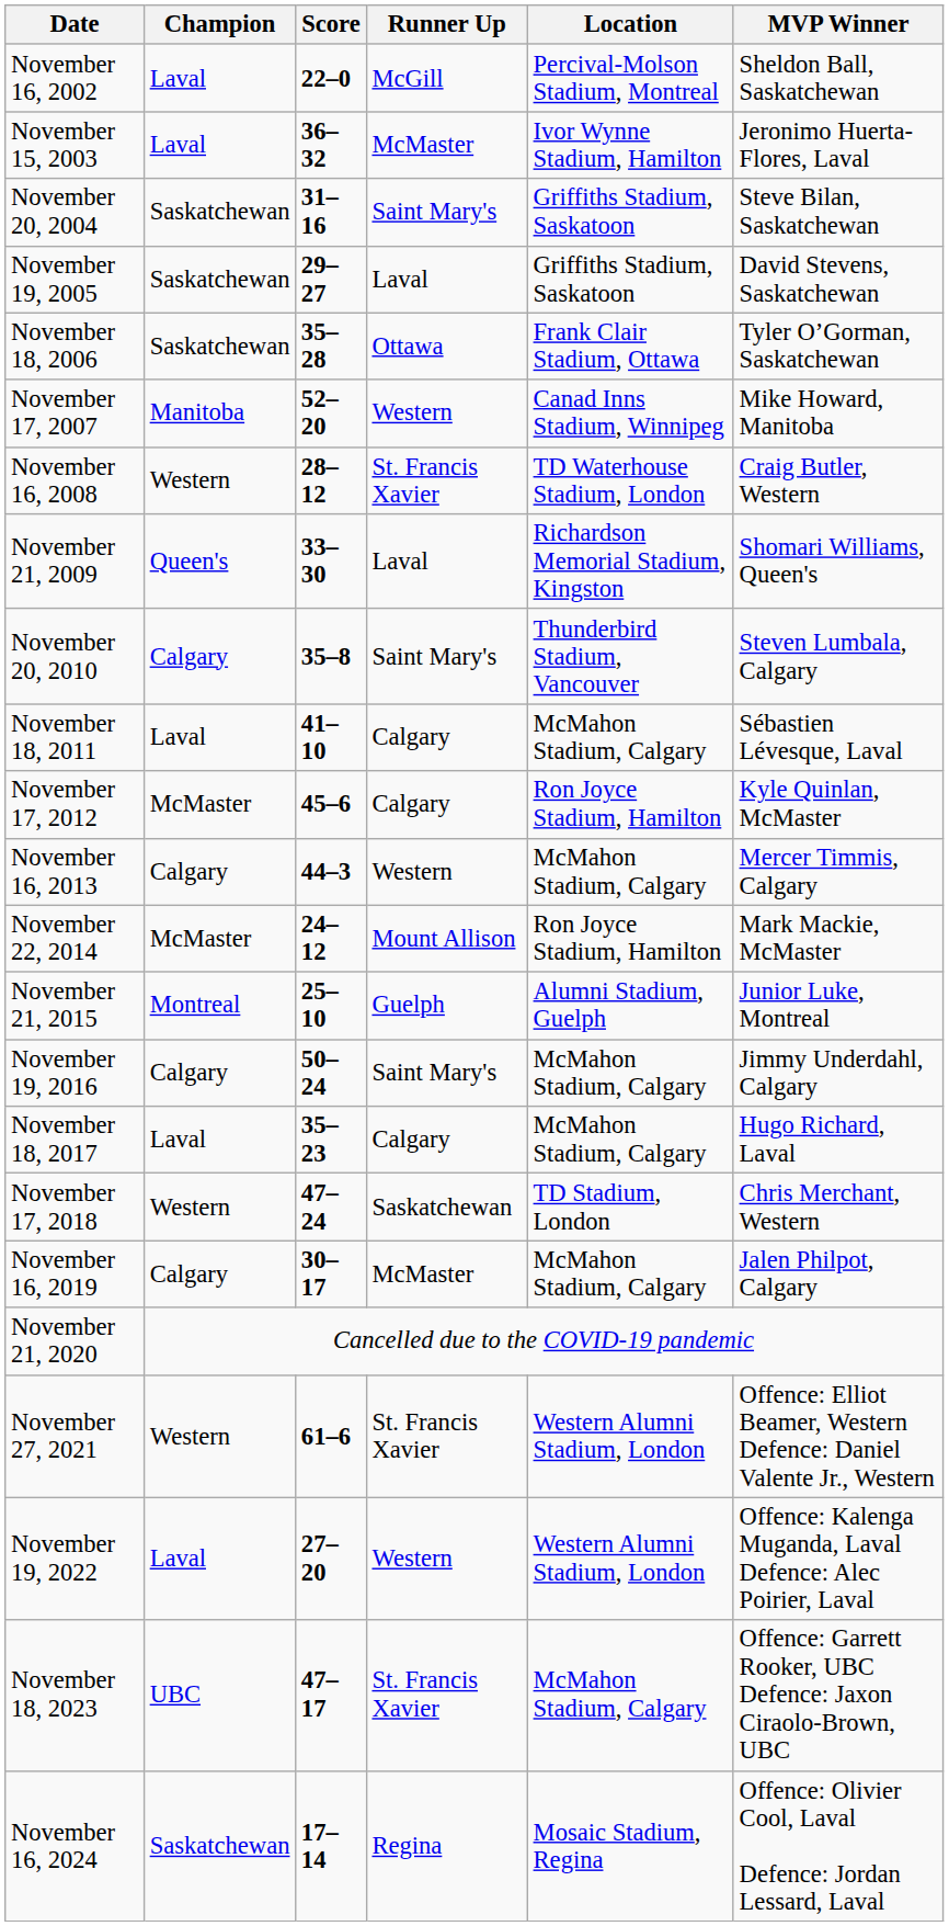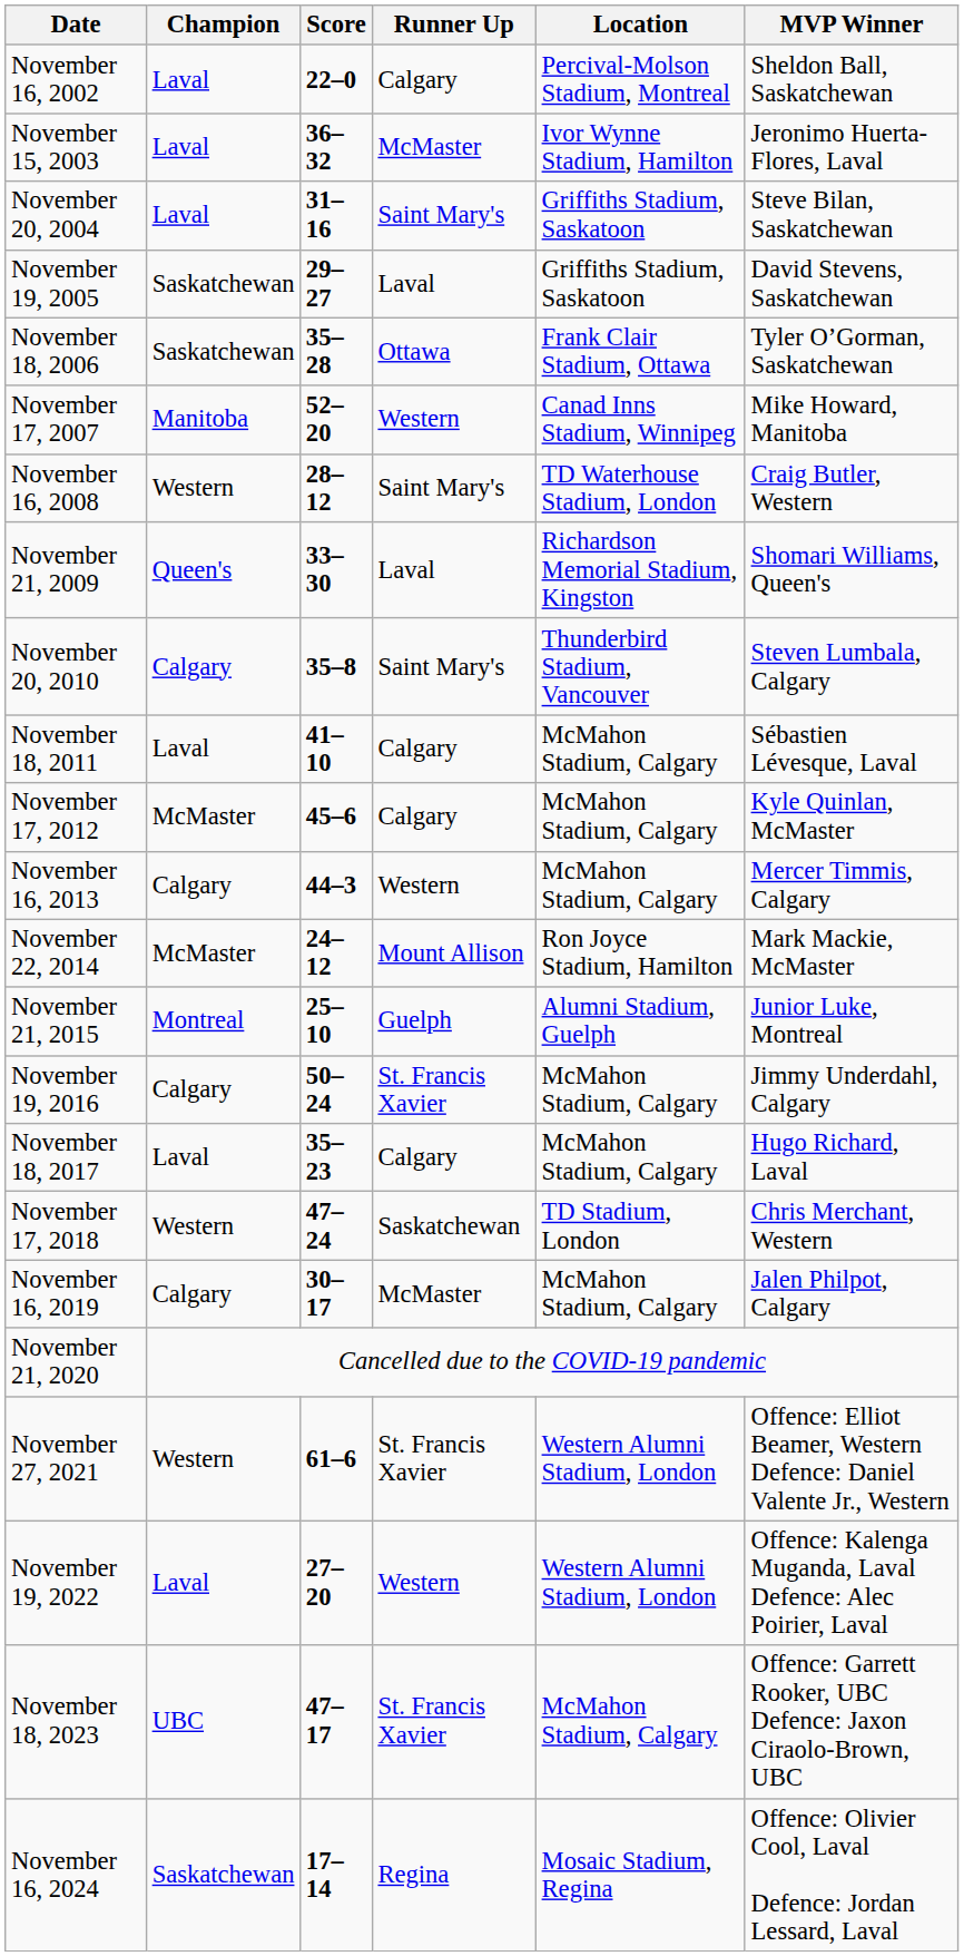November 16, 2002 | Runner Up: McGill -> Calgary
November 20, 2004 | Champion: Saskatchewan -> Laval
November 16, 2008 | Runner Up: St. Francis Xavier -> Saint Mary's
November 17, 2012 | Location: Ron Joyce Stadium, Hamilton -> McMahon Stadium, Calgary
November 19, 2016 | Runner Up: Saint Mary's -> St. Francis Xavier
